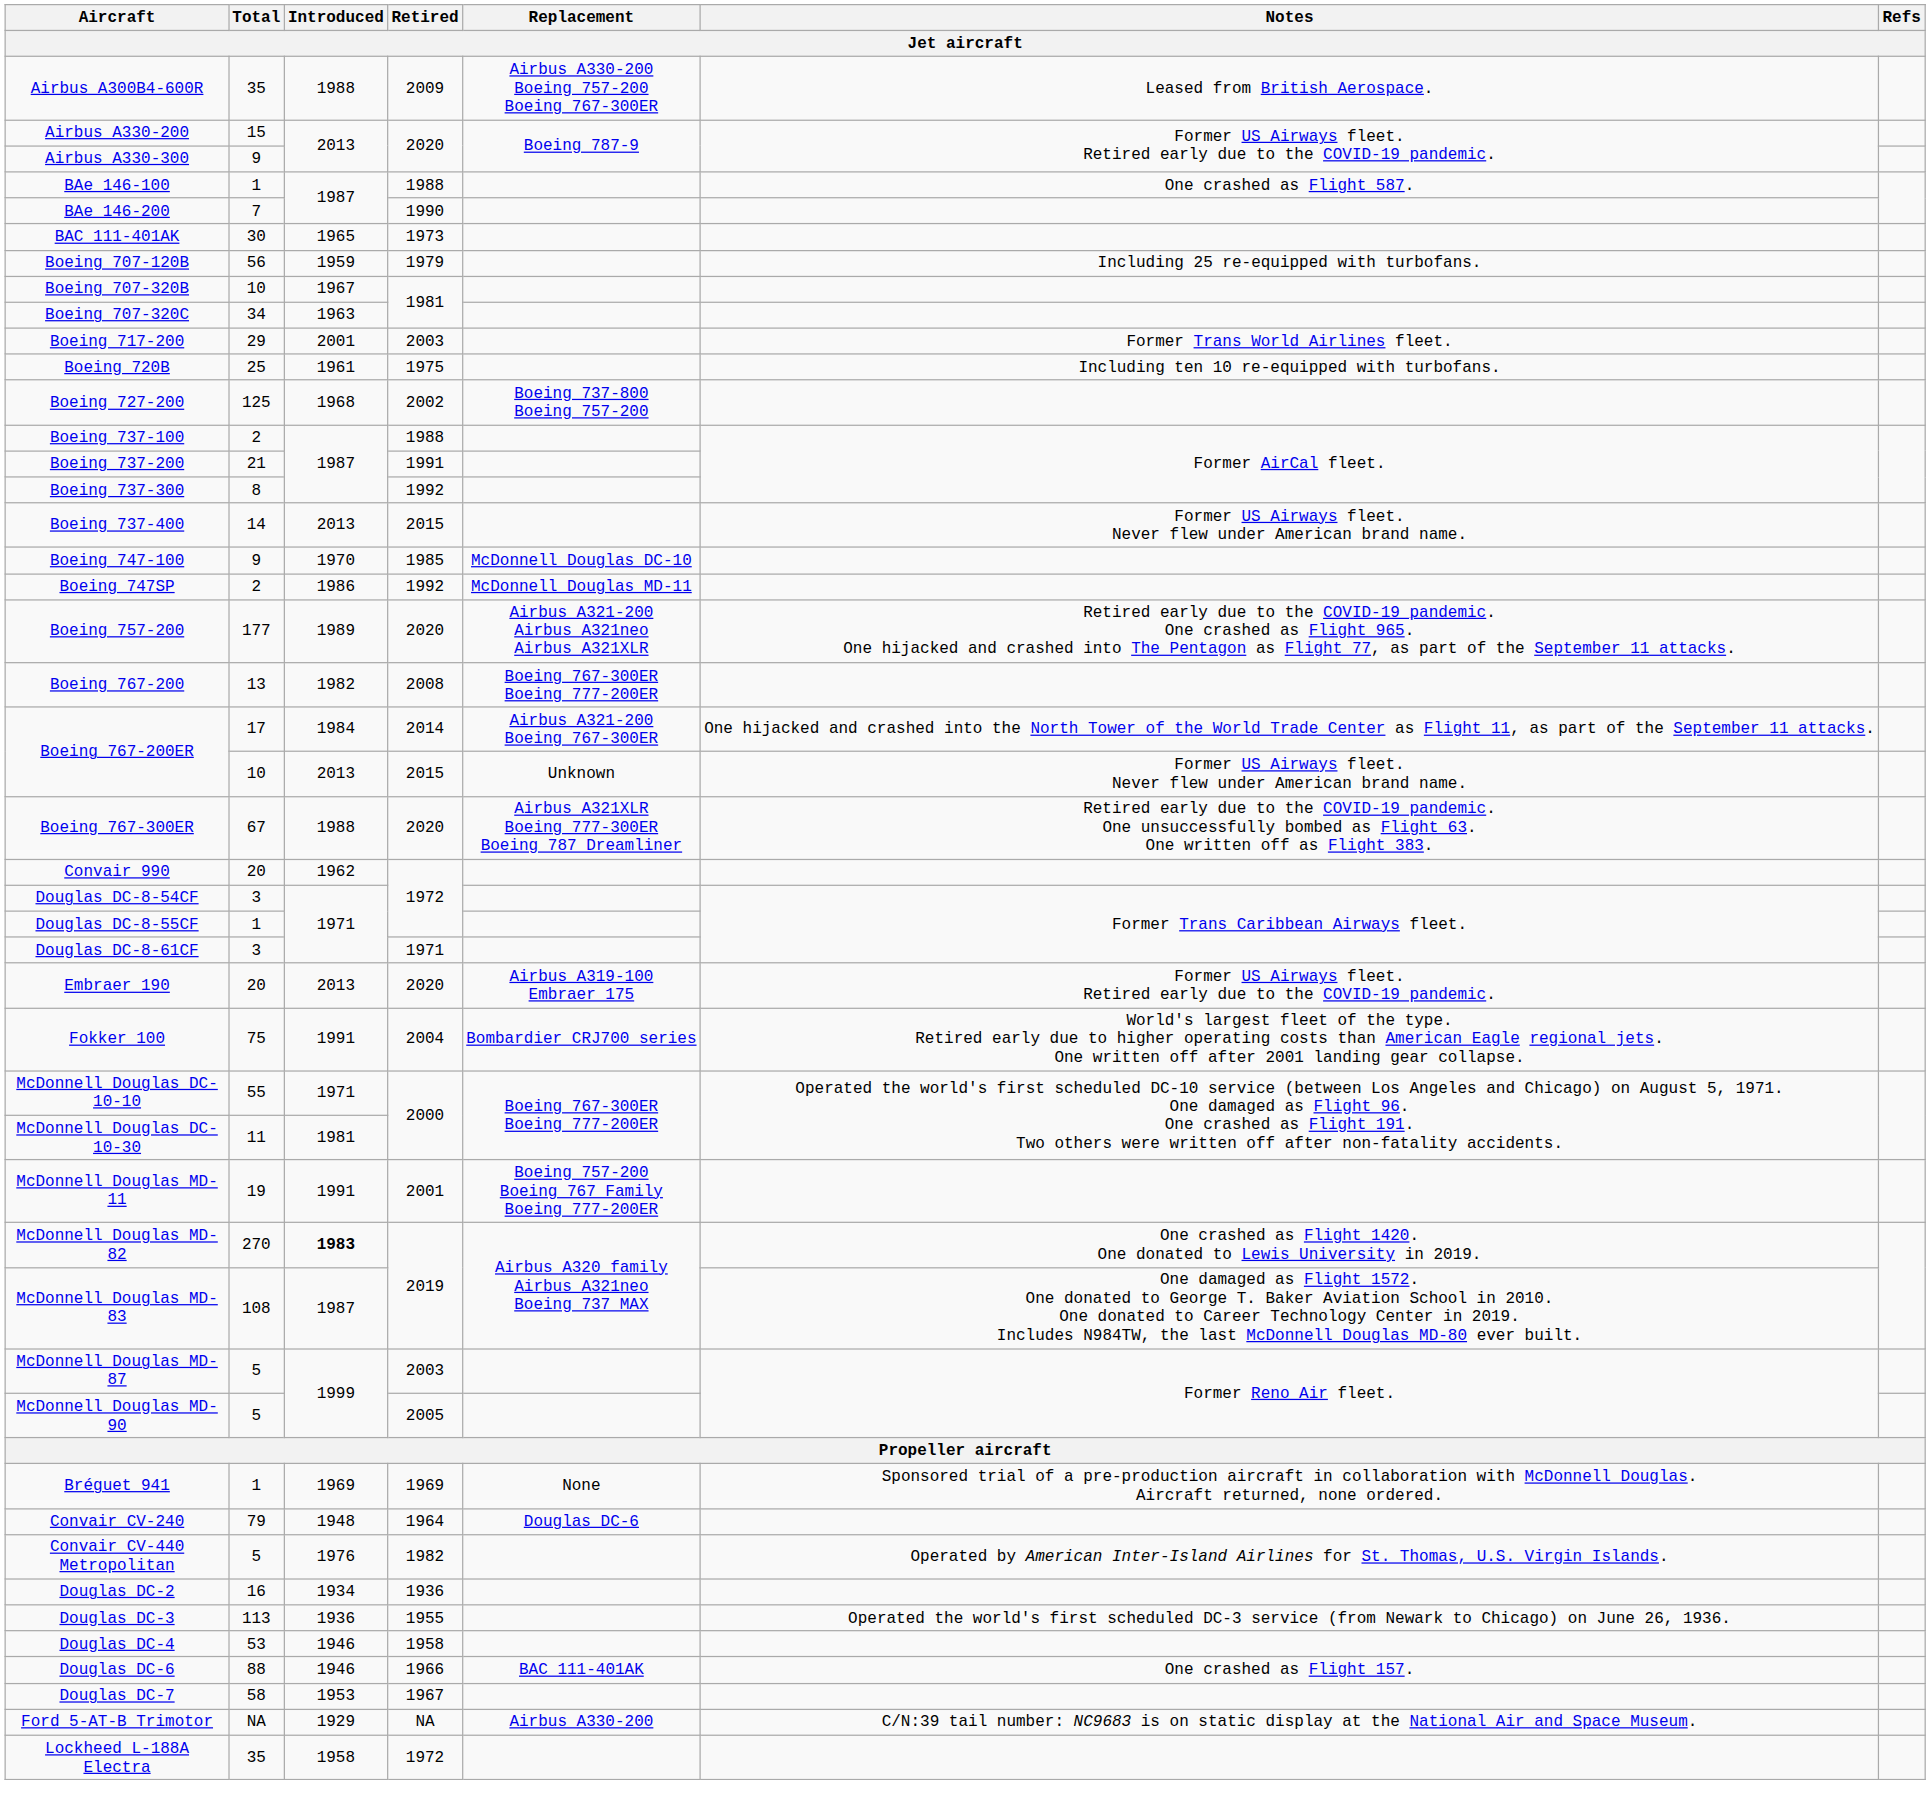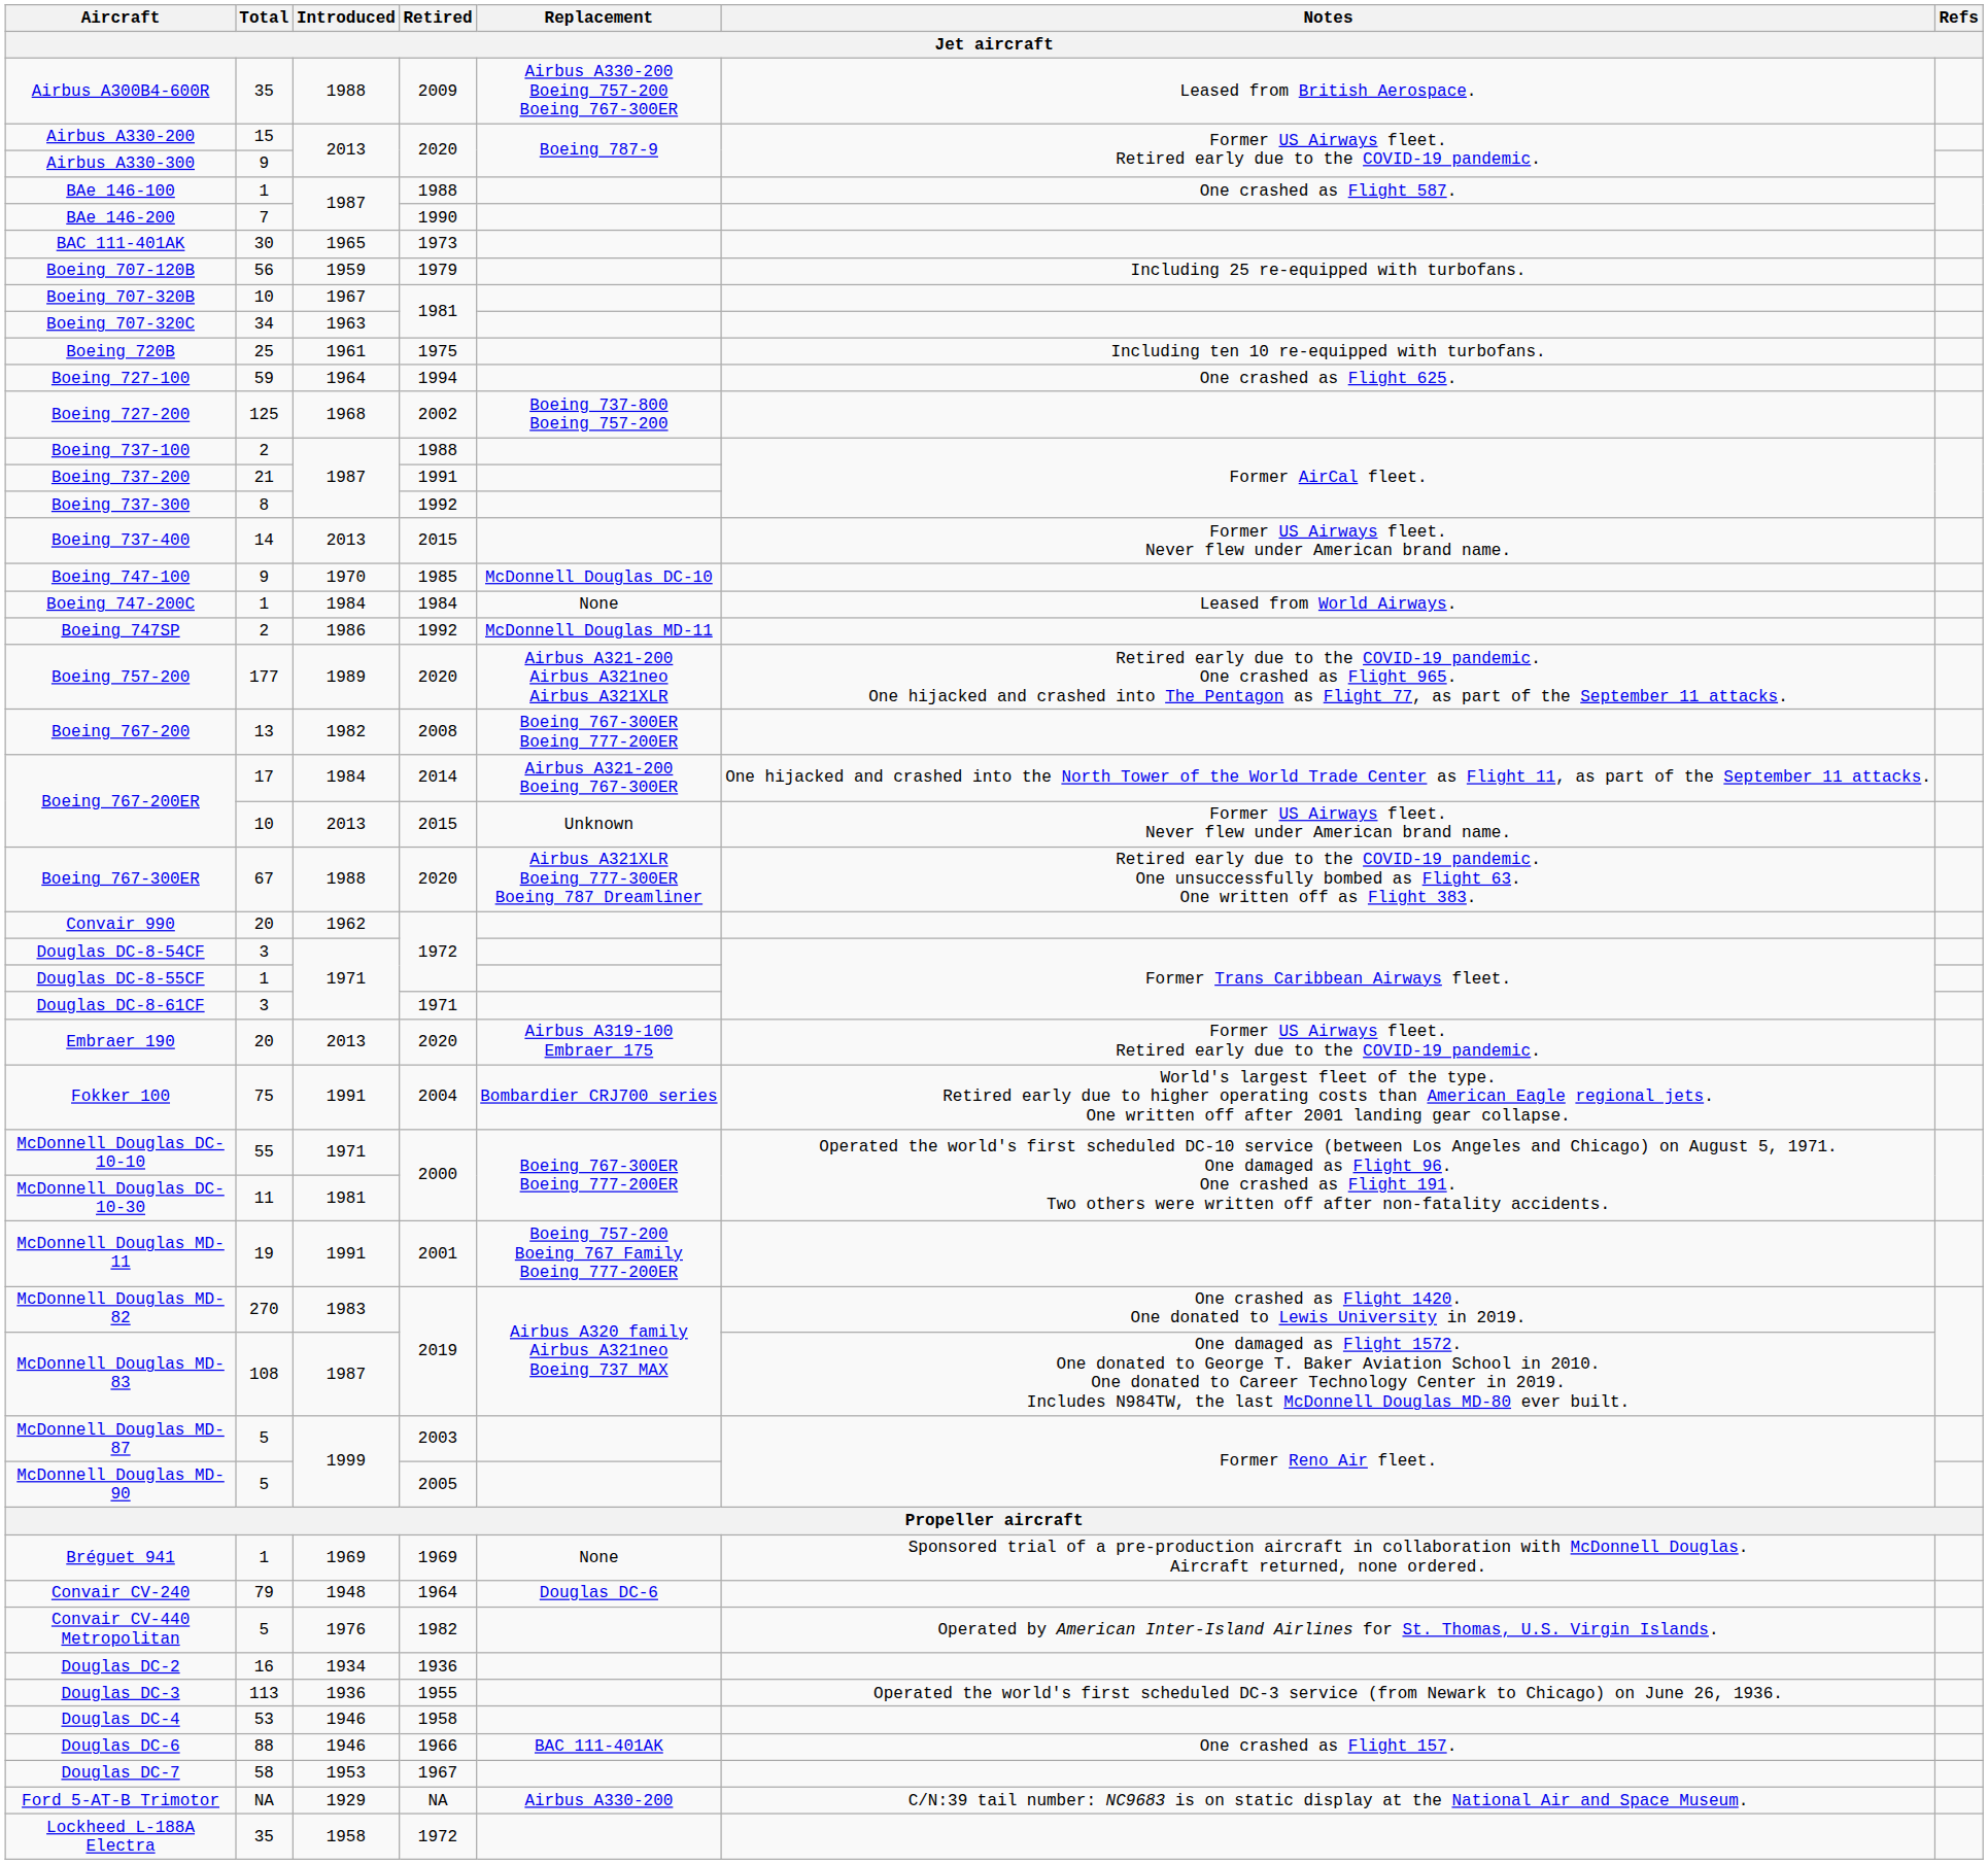- row: Boeing 717-200 | 29 | 2001 | 2003 | Former Trans World Airlines fleet.
+ row: Boeing 727-100 | 59 | 1964 | 1994 | One crashed as Flight 625.
+ row: Boeing 747-200C | 1 | 1984 | 1984 | None | Leased from World Airways.
McDonnell Douglas MD-82 | Introduced: bold -> normal
